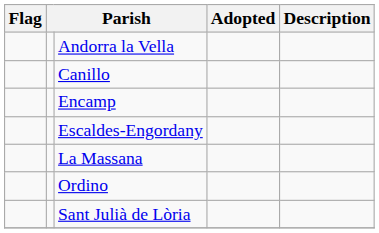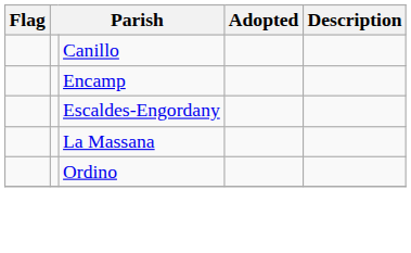- row: Andorra la Vella
- row: Sant Julià de Lòria
